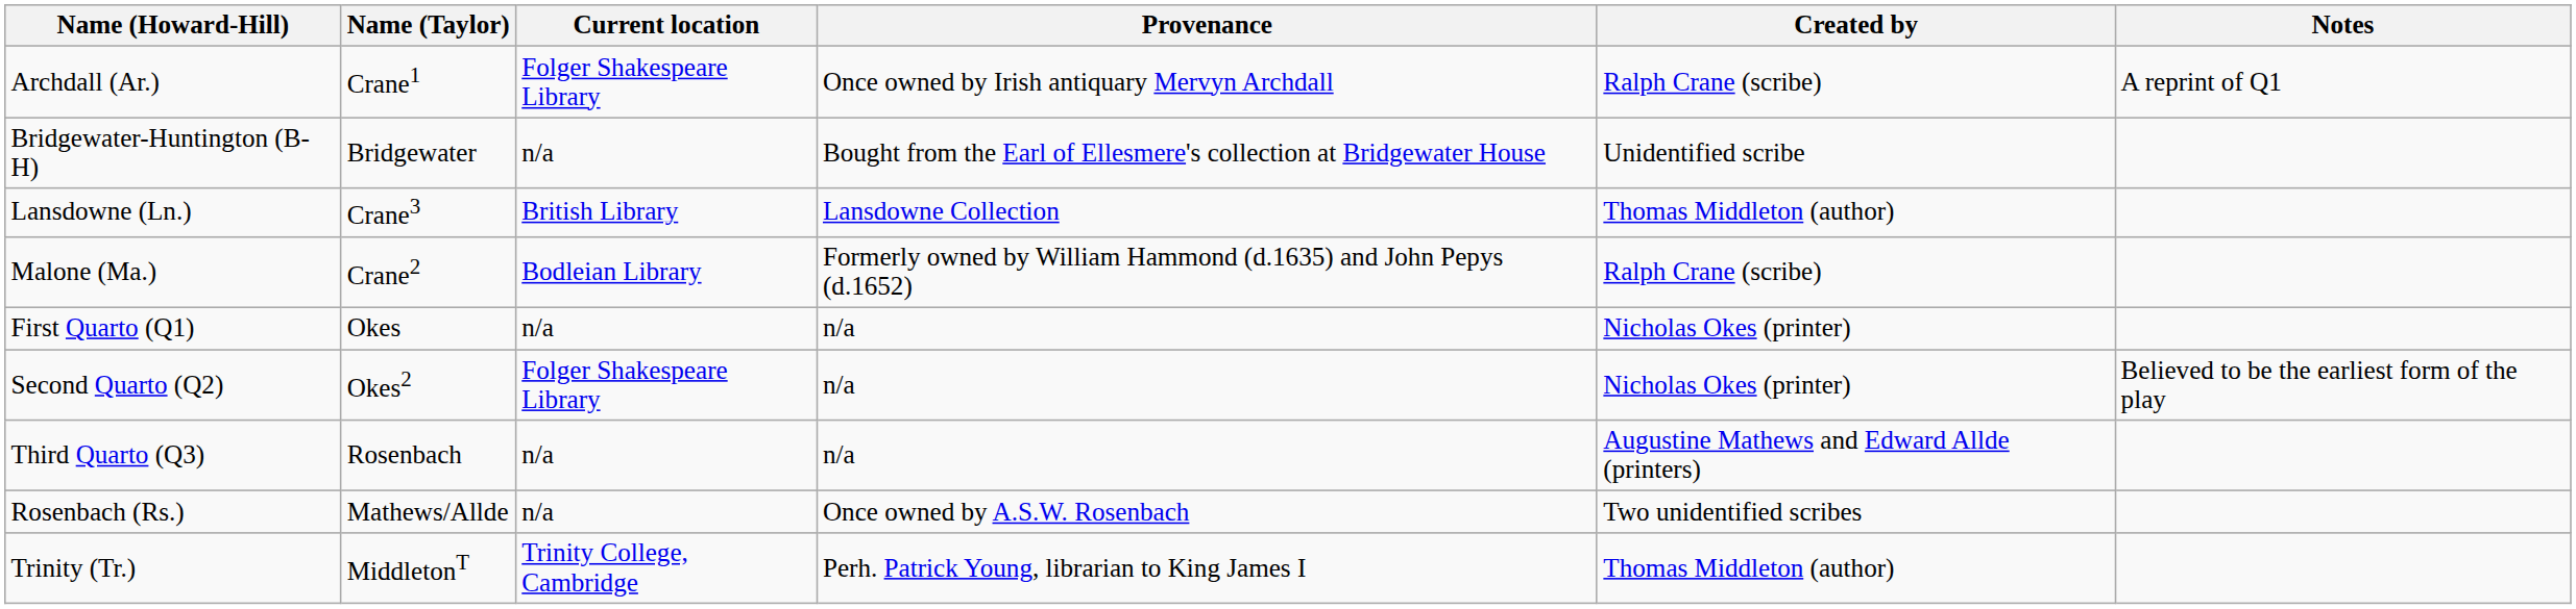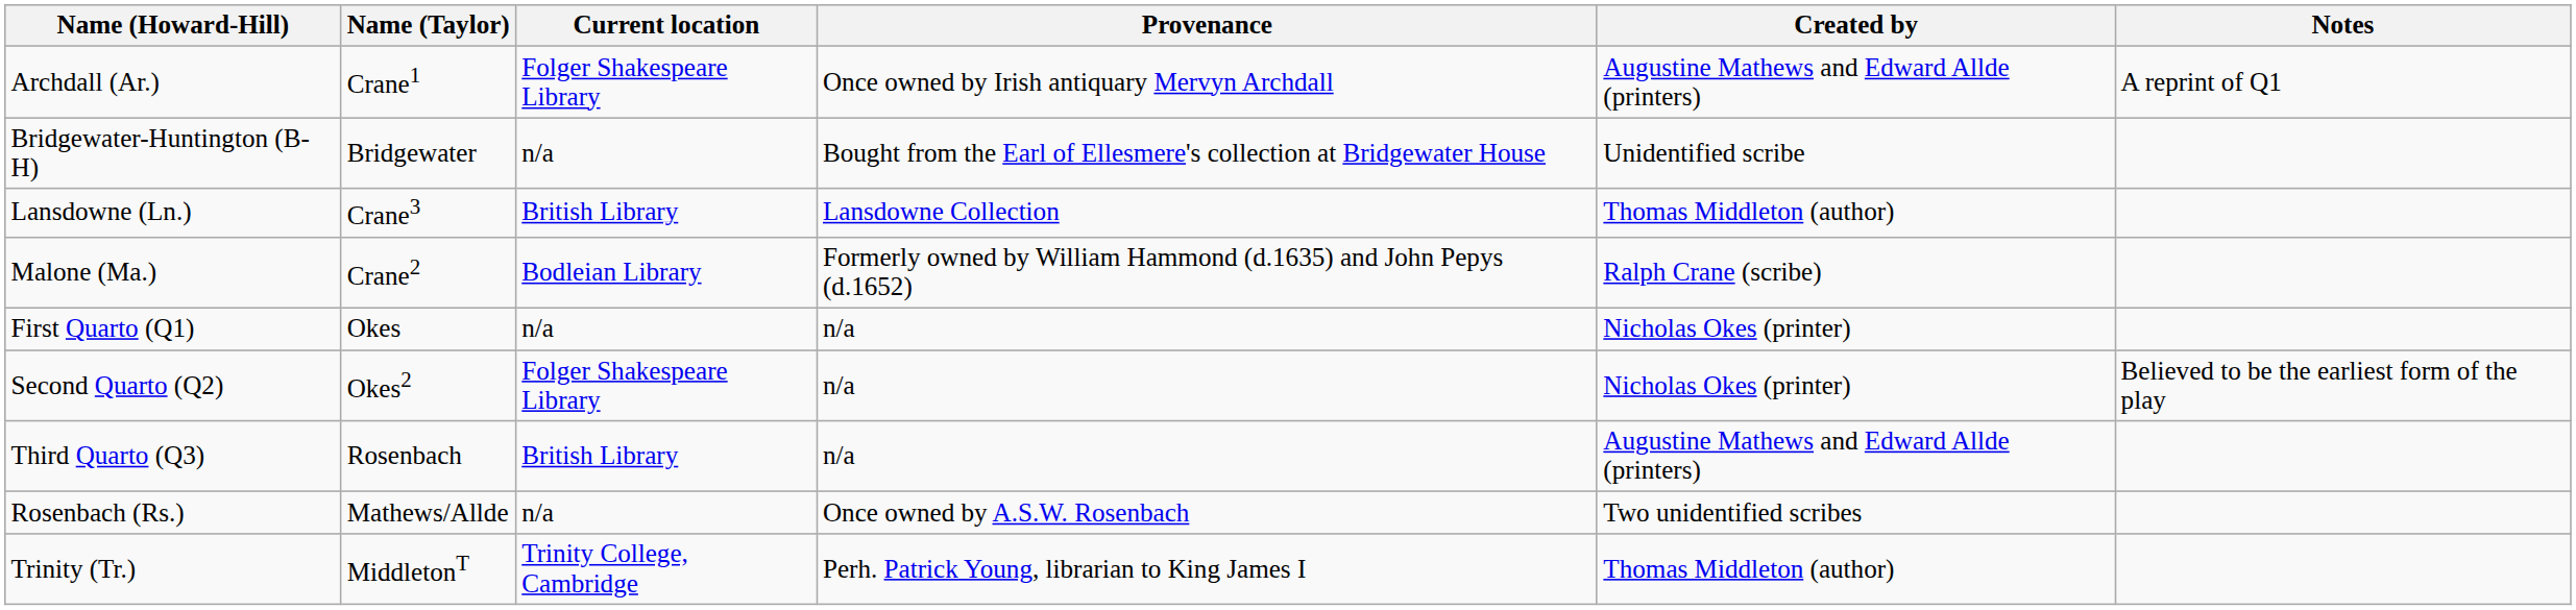Archdall (Ar.) | Created by: Ralph Crane (scribe) -> Augustine Mathews and Edward Allde (printers)
Third Quarto (Q3) | Current location: n/a -> British Library
